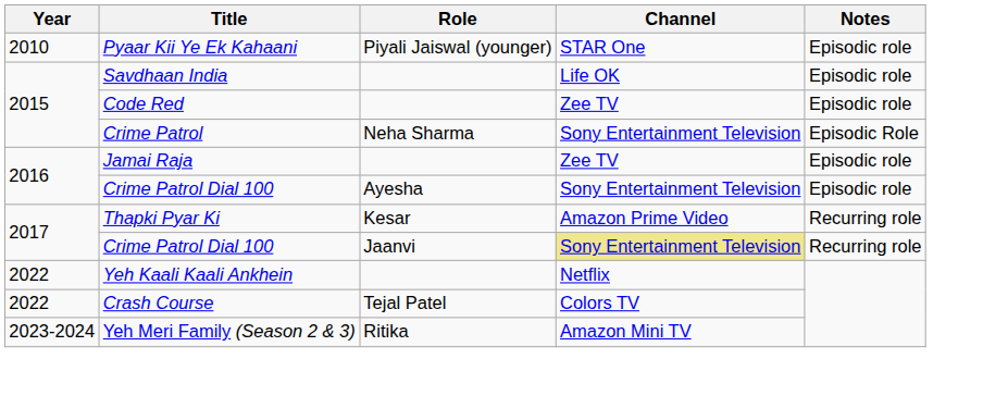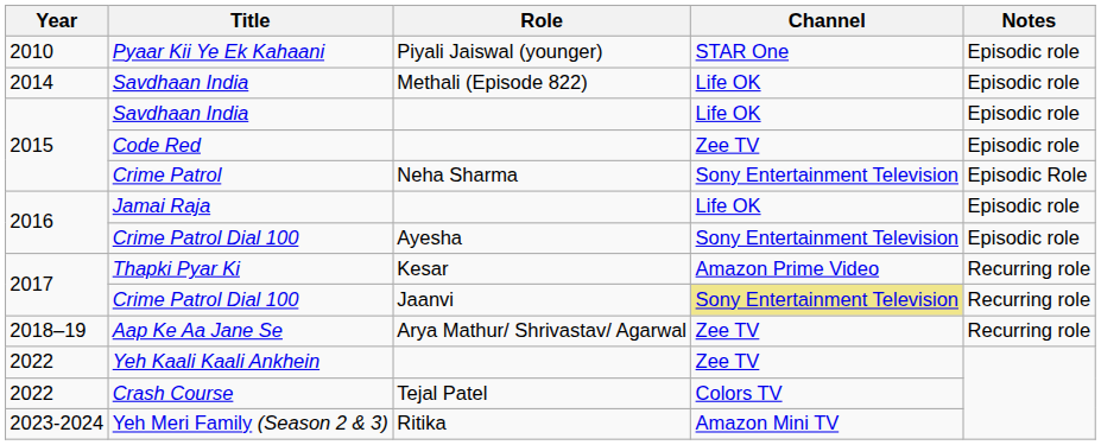+ row: 2014 | Savdhaan India | Methali (Episode 822) | Life OK | Episodic role
Jamai Raja | Channel: Zee TV -> Life OK
+ row: 2018–19 | Aap Ke Aa Jane Se | Arya Mathur/ Shrivastav/ Agarwal | Zee TV | Recurring role
Yeh Kaali Kaali Ankhein | Channel: Netflix -> Zee TV
